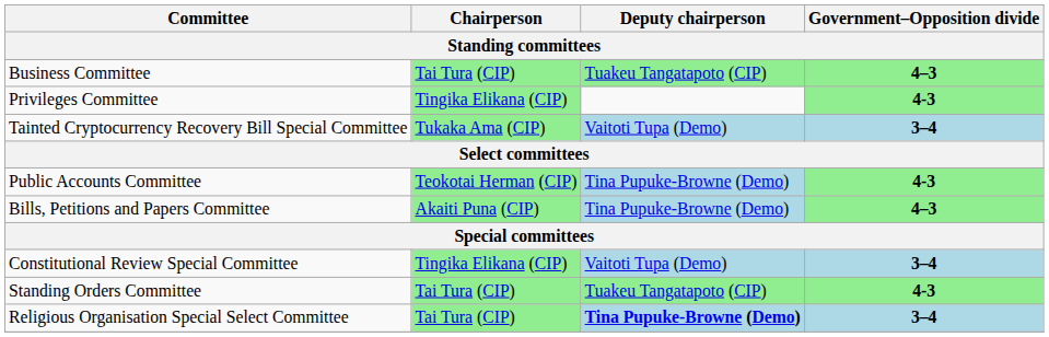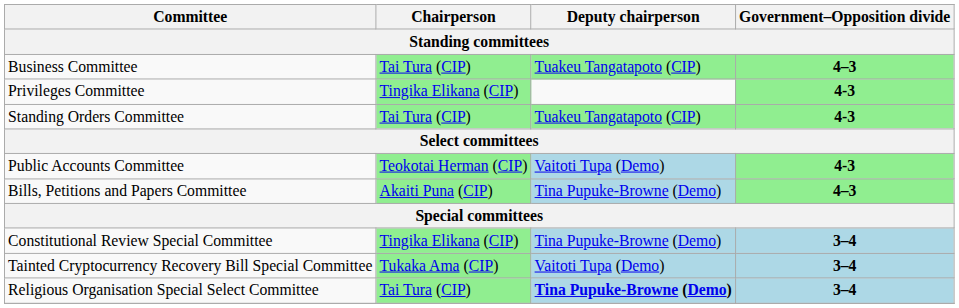rows swapped: Standing Orders Committee <-> Tainted Cryptocurrency Recovery Bill Special Committee
Public Accounts Committee | Deputy chairperson: Tina Pupuke-Browne (Demo) -> Vaitoti Tupa (Demo)
Constitutional Review Special Committee | Deputy chairperson: Vaitoti Tupa (Demo) -> Tina Pupuke-Browne (Demo)
